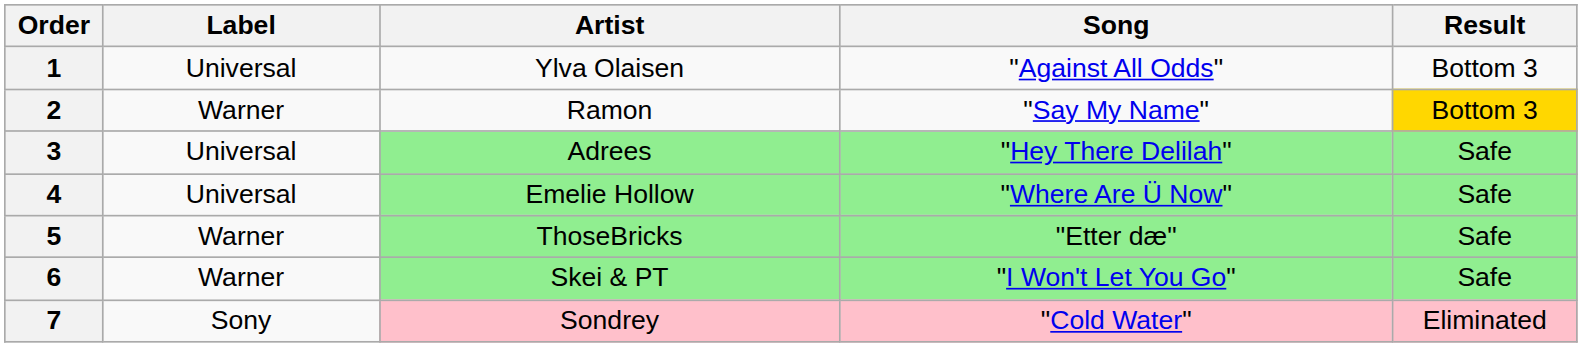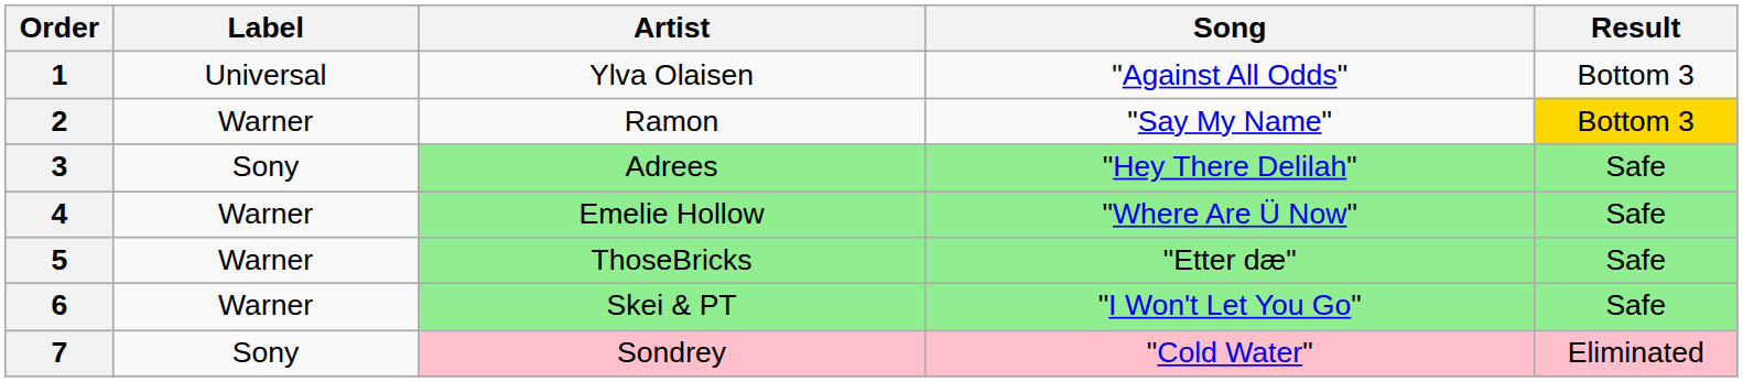3 | Label: Universal -> Sony
4 | Label: Universal -> Warner
